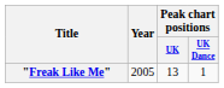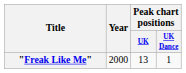"Freak Like Me" | Year: 2005 -> 2000
